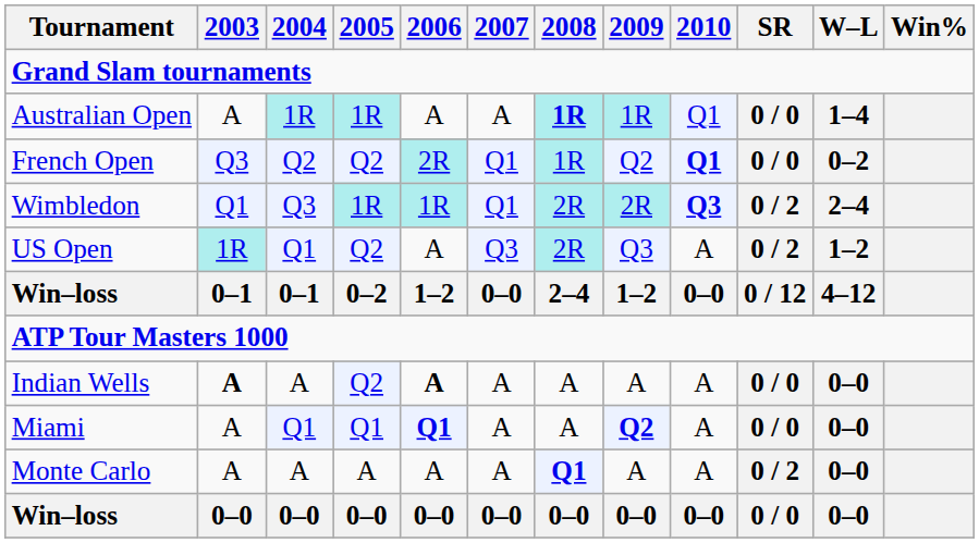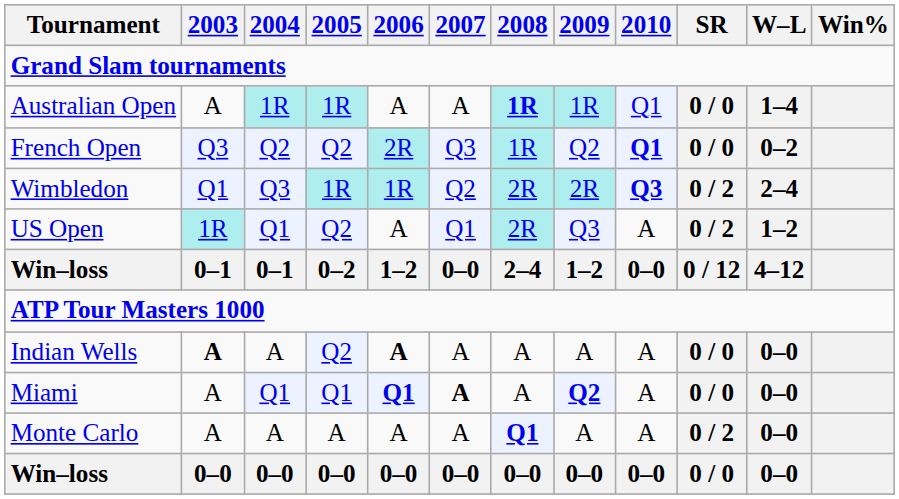French Open | 2007: Q1 -> Q3
Wimbledon | 2007: Q1 -> Q2
US Open | 2007: Q3 -> Q1
Miami | 2007: normal -> bold
